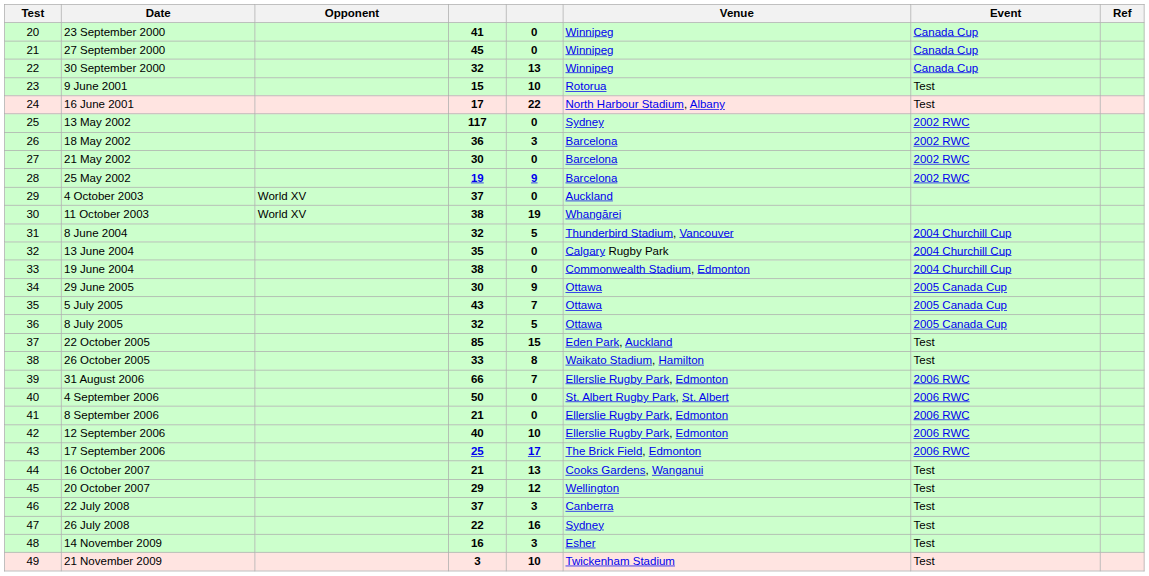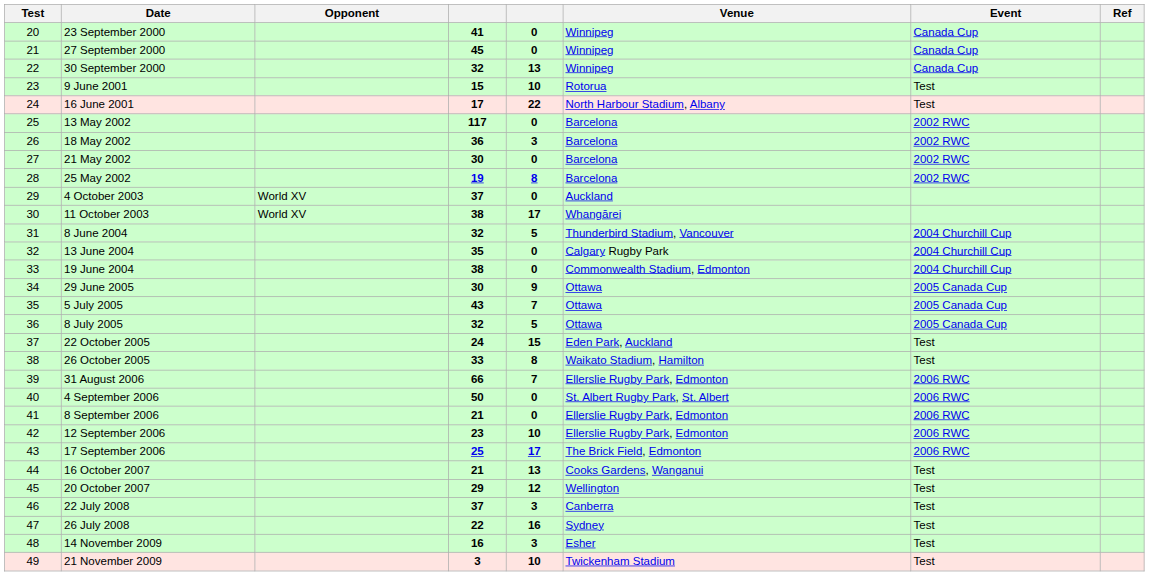13 May 2002 | Venue: Sydney -> Barcelona
25 May 2002 | column 5: 9 -> 8
11 October 2003 | column 5: 19 -> 17
22 October 2005 | column 4: 85 -> 24
12 September 2006 | column 4: 40 -> 23
